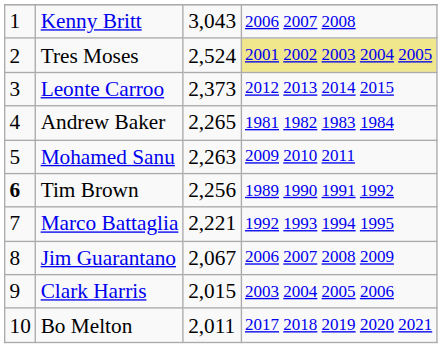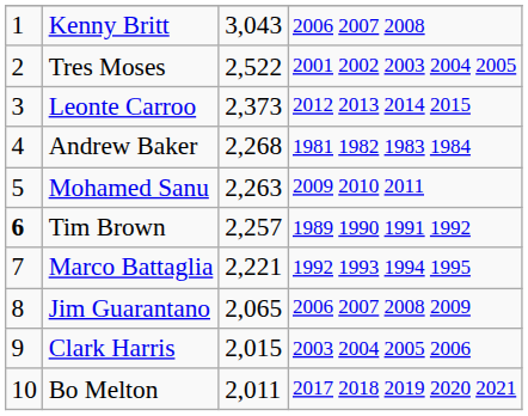Tres Moses | column 3: 2,524 -> 2,522
Tres Moses | column 4: khaki background -> no background
Andrew Baker | column 3: 2,265 -> 2,268
Tim Brown | column 3: 2,256 -> 2,257
Jim Guarantano | column 3: 2,067 -> 2,065
